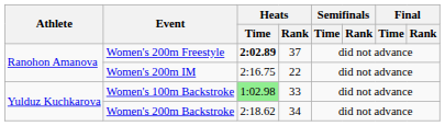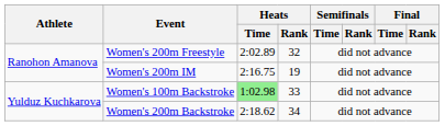Women's 200m Freestyle | Heats / Time: bold -> normal
Women's 200m Freestyle | Heats / Rank: 37 -> 32
Women's 200m IM | Heats / Rank: 22 -> 19
